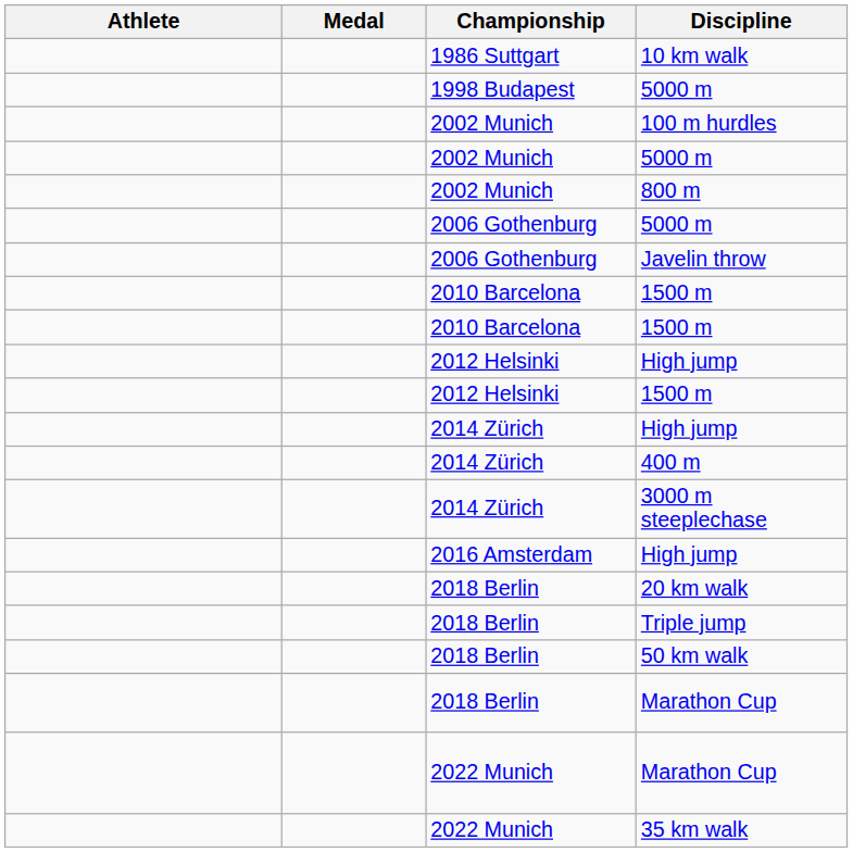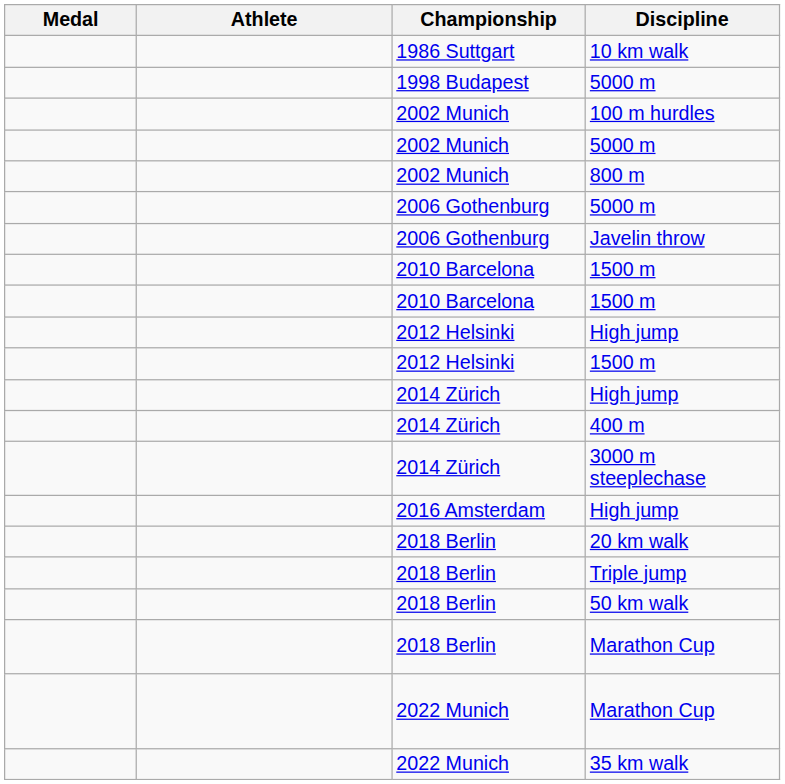columns swapped: Medal <-> Athlete
